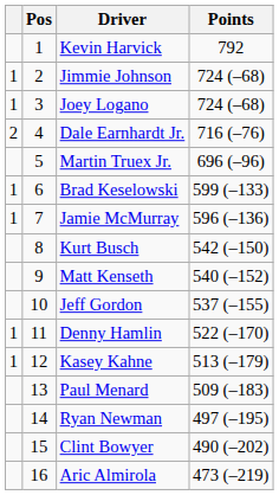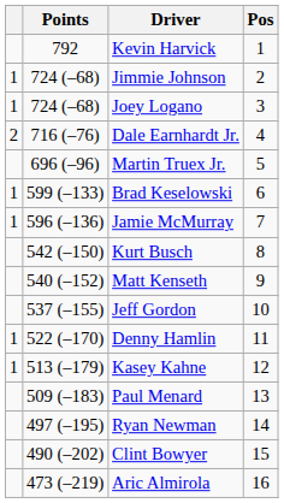columns swapped: Pos <-> Points
